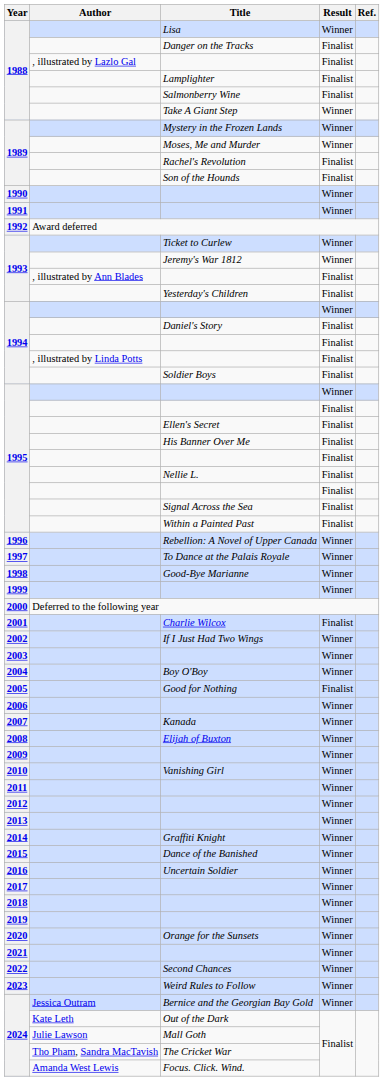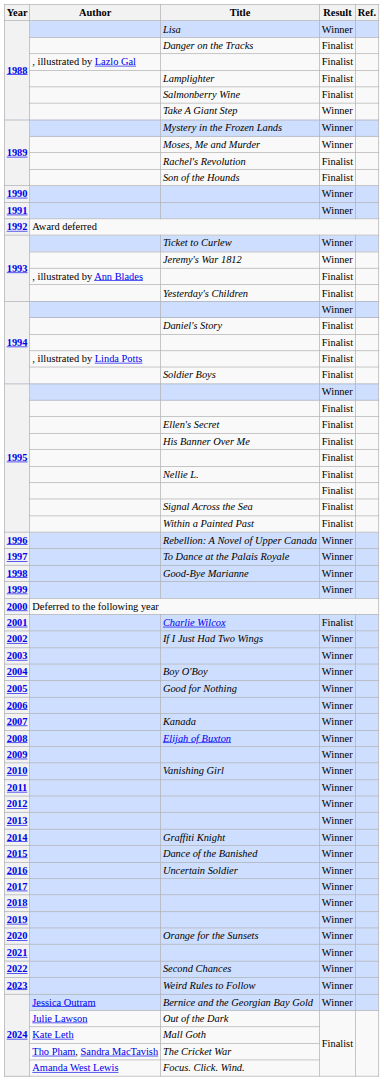Good for Nothing | Result: Finalist -> Winner
Out of the Dark | Author: Kate Leth -> Julie Lawson
Mall Goth | Author: Julie Lawson -> Kate Leth
